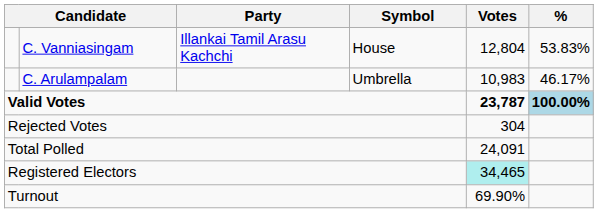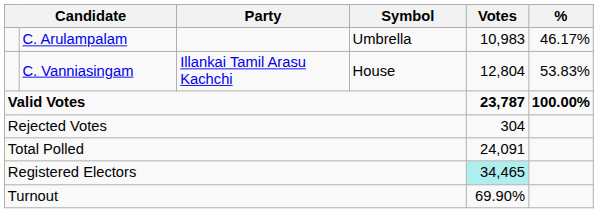rows swapped: C. Vanniasingam <-> C. Arulampalam
Valid Votes | %: lightblue background -> no background
